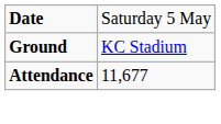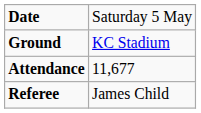+ row: Referee | James Child
